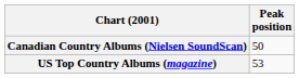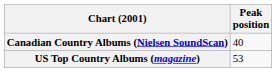Canadian Country Albums (Nielsen SoundScan) | Peak position: 50 -> 40
